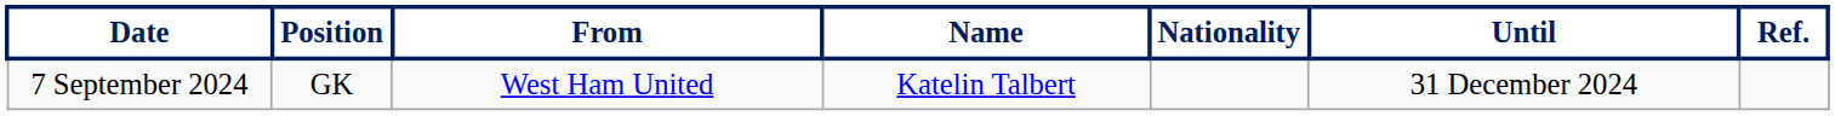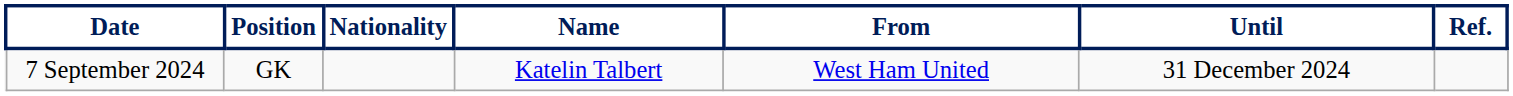columns swapped: Nationality <-> From
